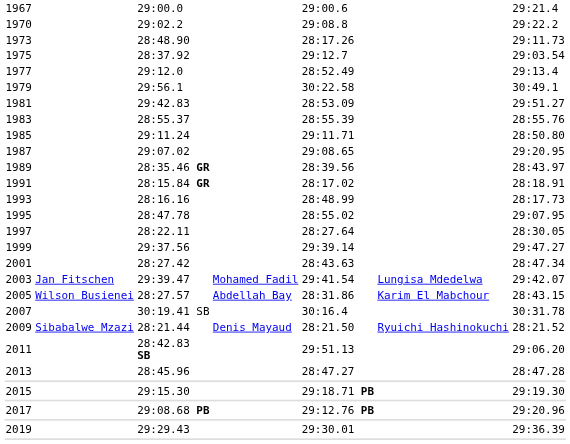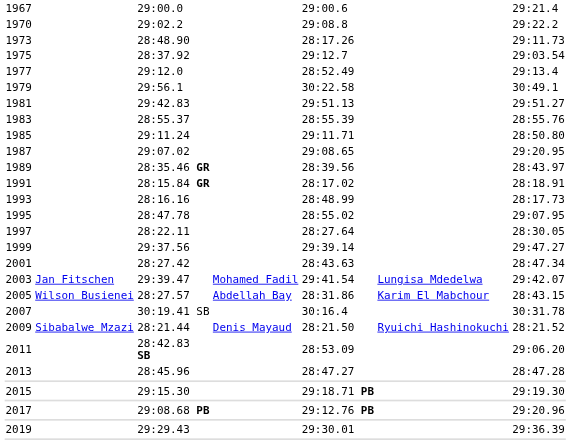1981 | column 5: 28:53.09 -> 29:51.13
2011 | column 5: 29:51.13 -> 28:53.09
